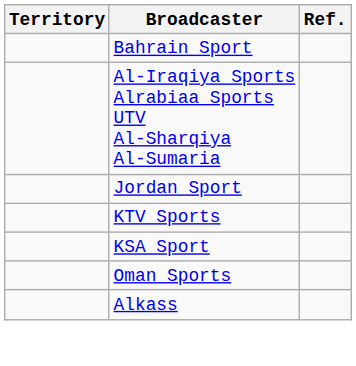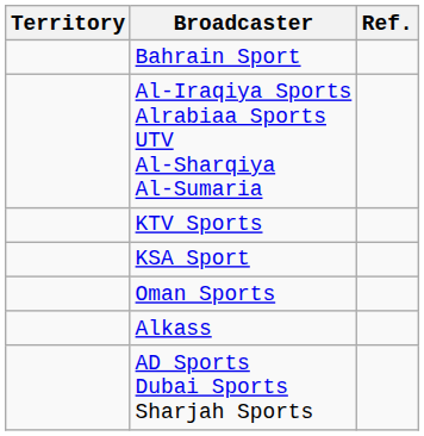- row: Jordan Sport
+ row: AD Sports Dubai Sports Sharjah Sports
